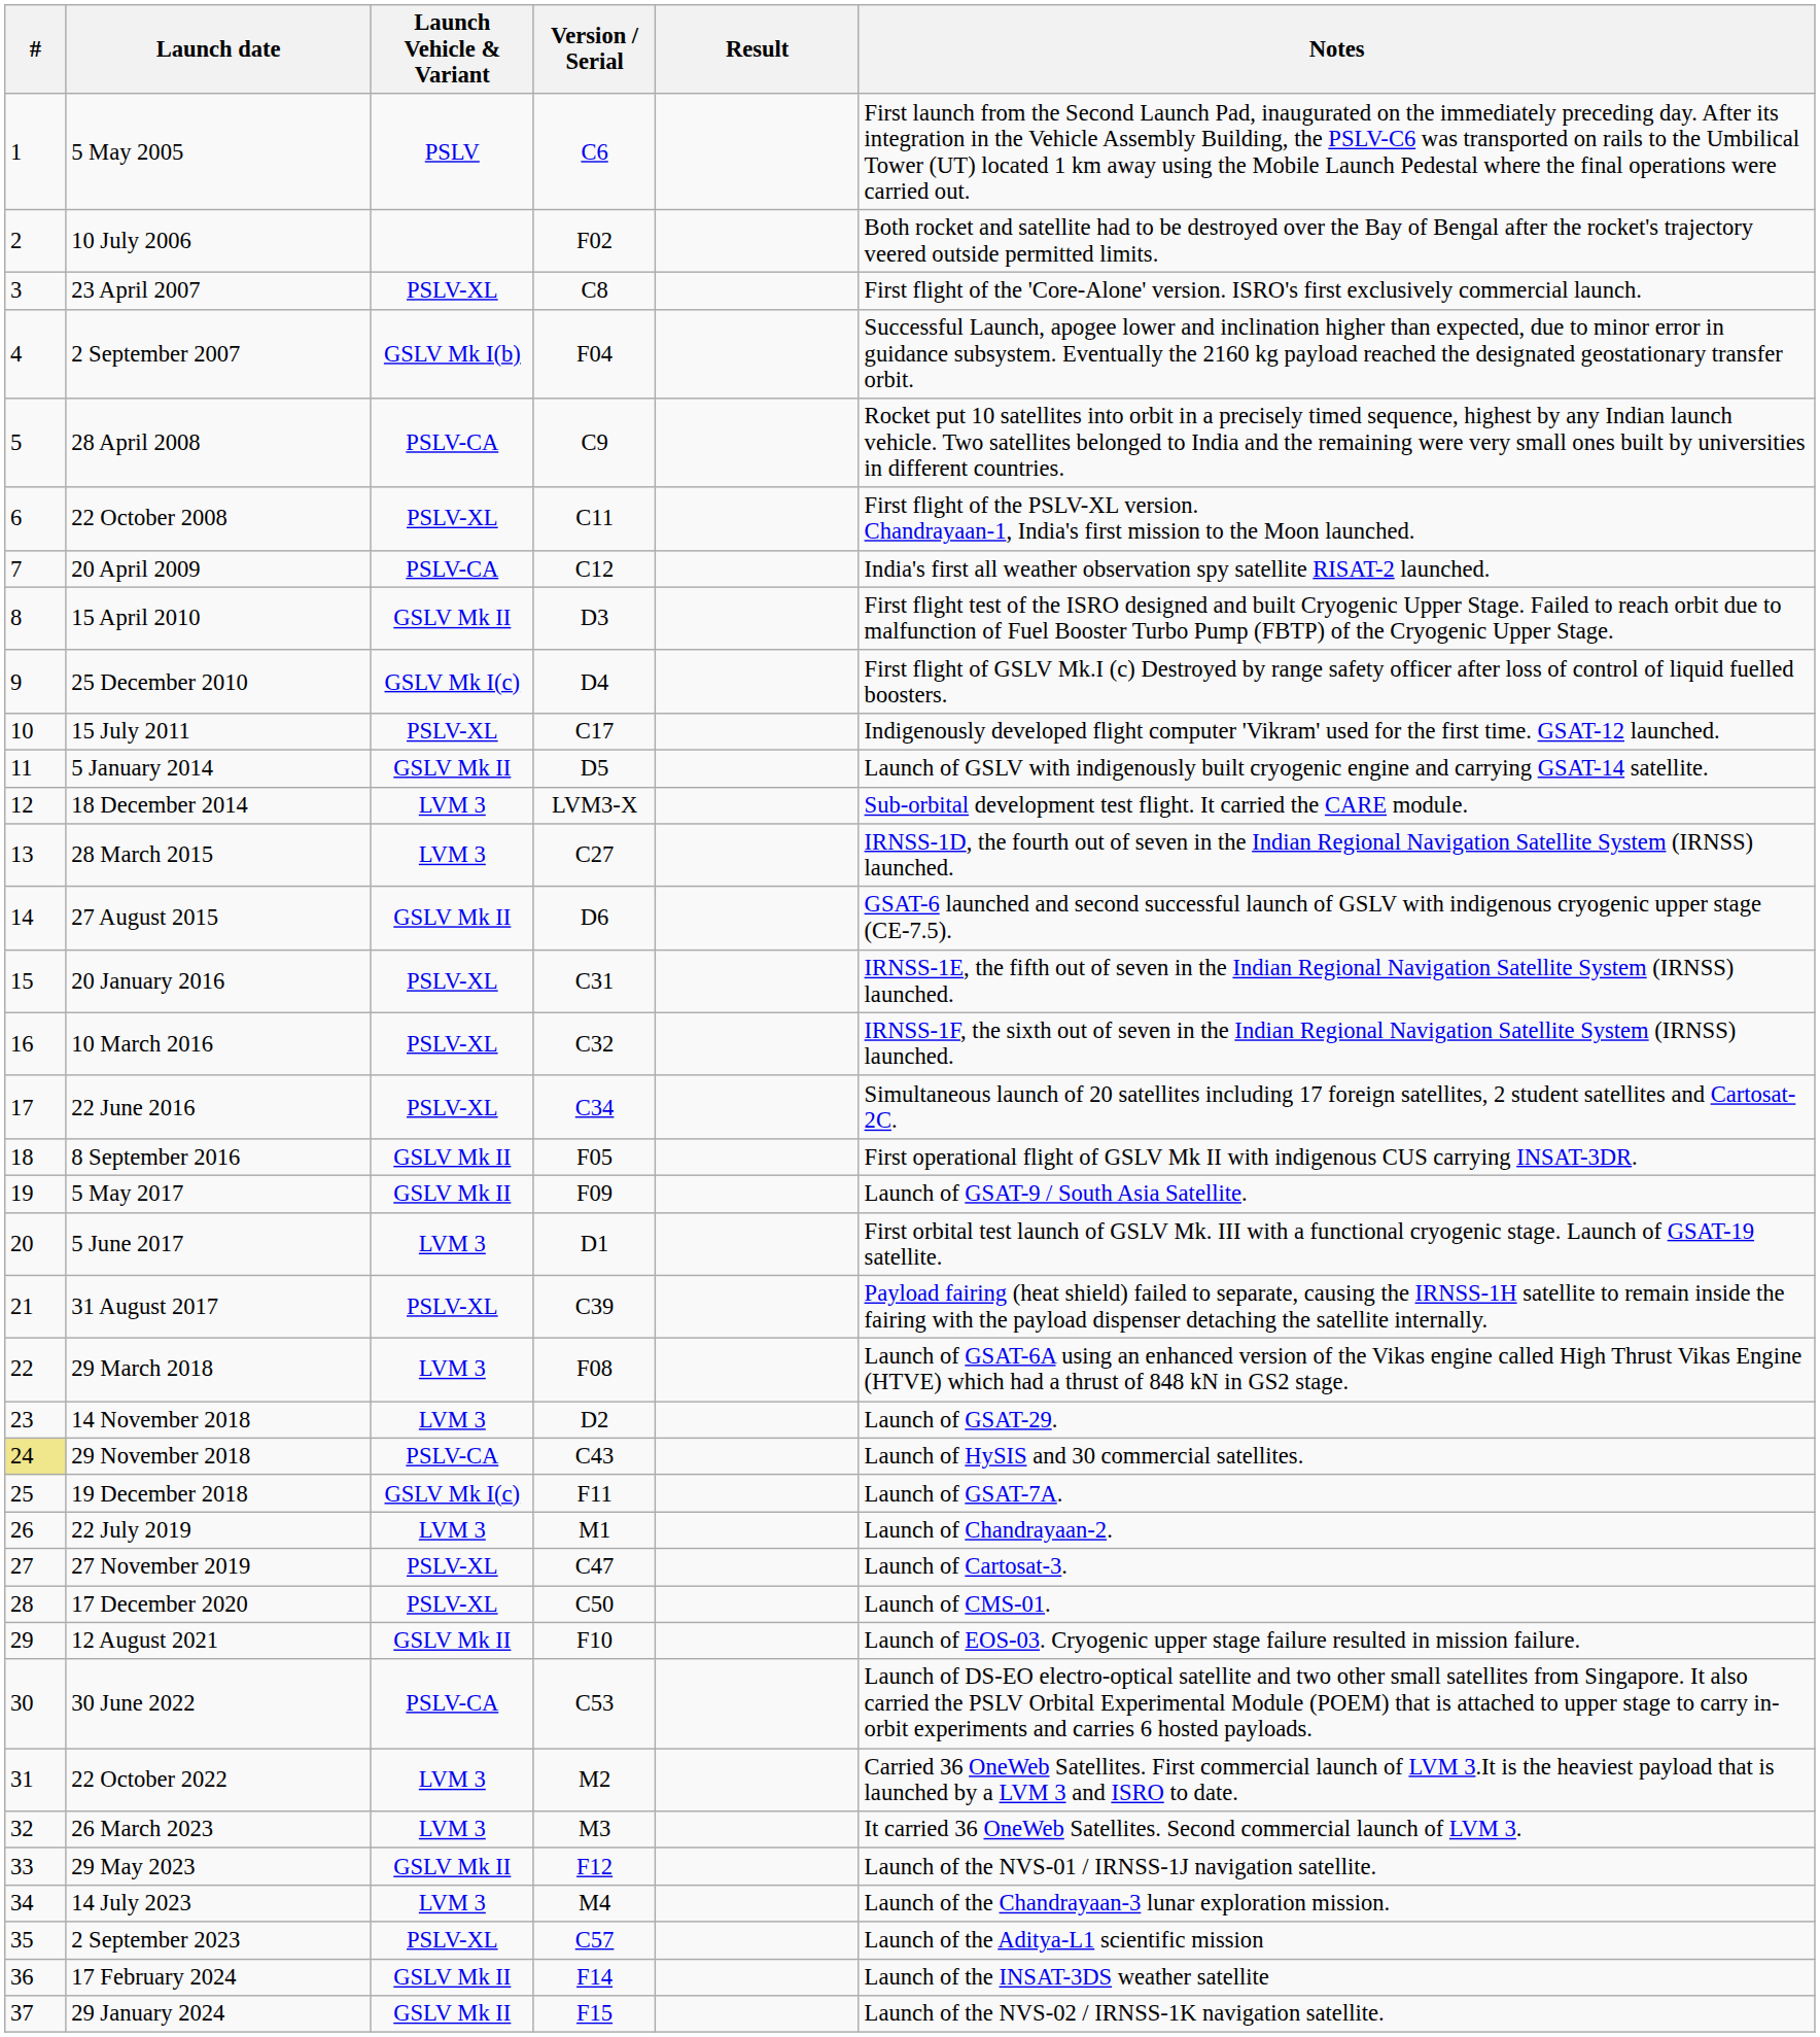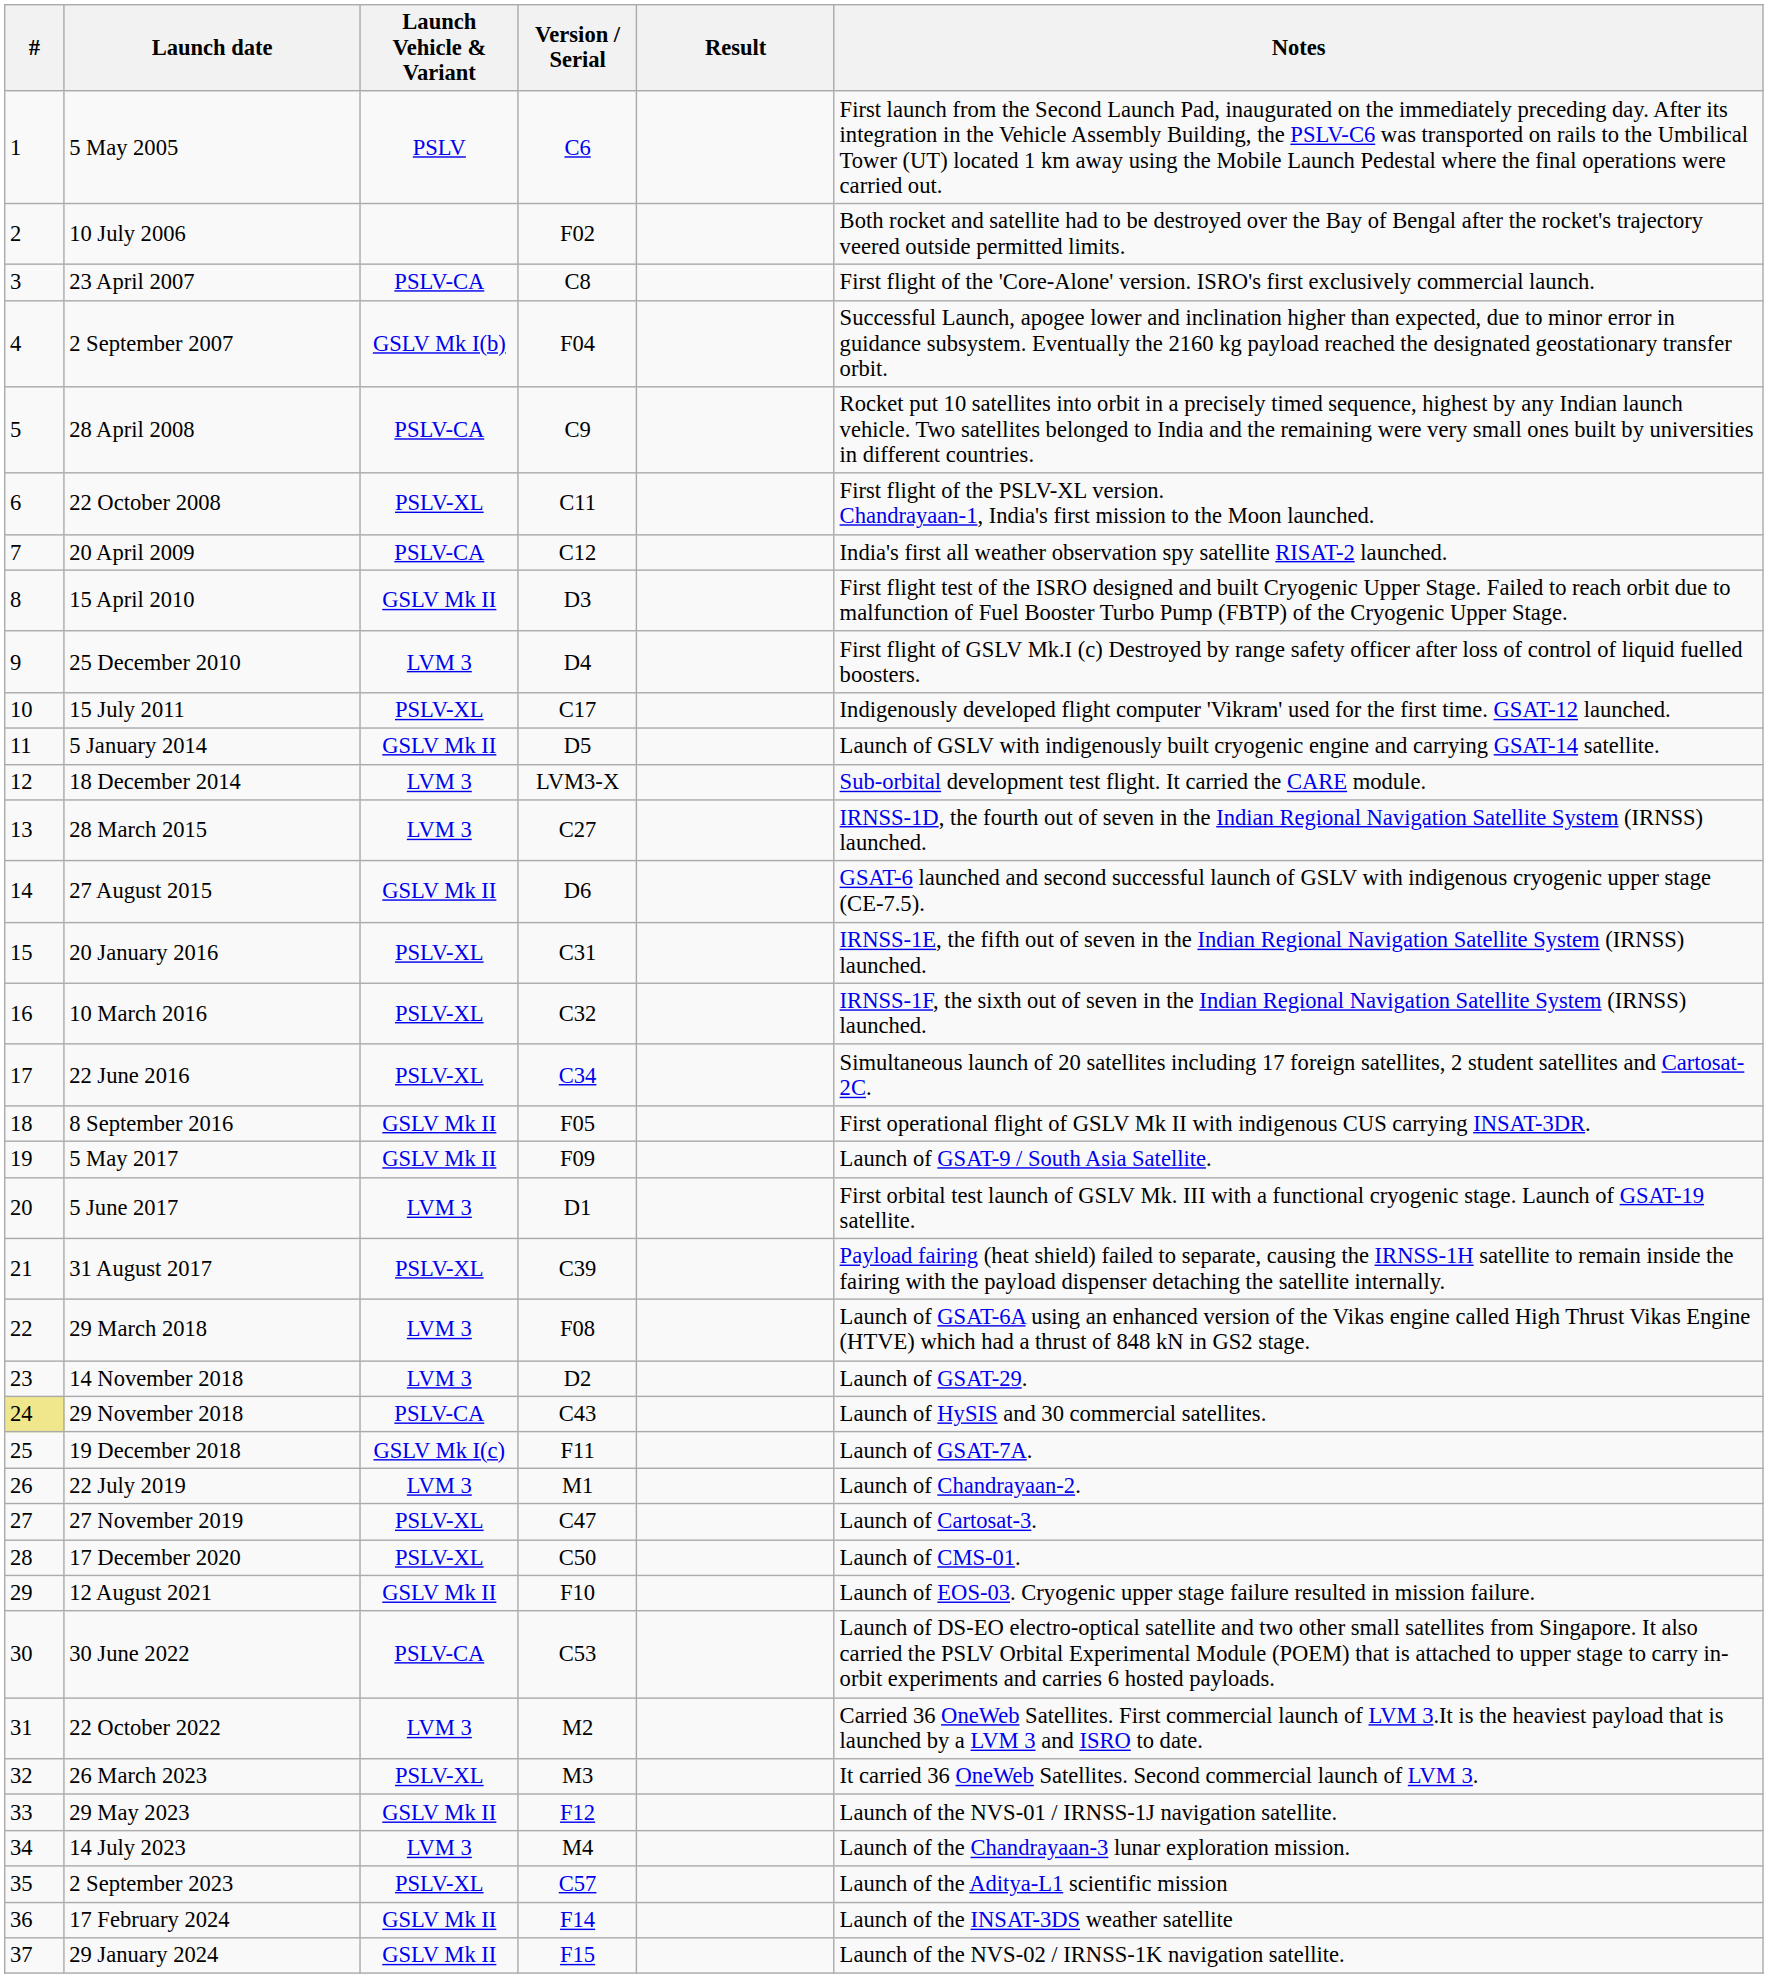23 April 2007 | Launch Vehicle & Variant: PSLV-XL -> PSLV-CA
25 December 2010 | Launch Vehicle & Variant: GSLV Mk I(c) -> LVM 3
26 March 2023 | Launch Vehicle & Variant: LVM 3 -> PSLV-XL
